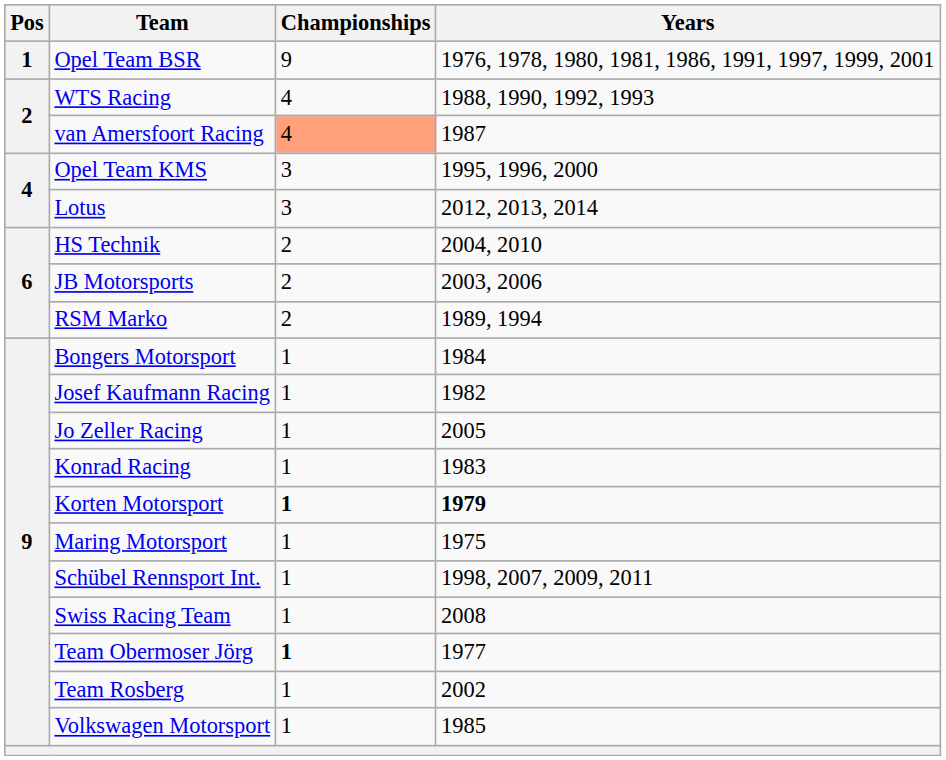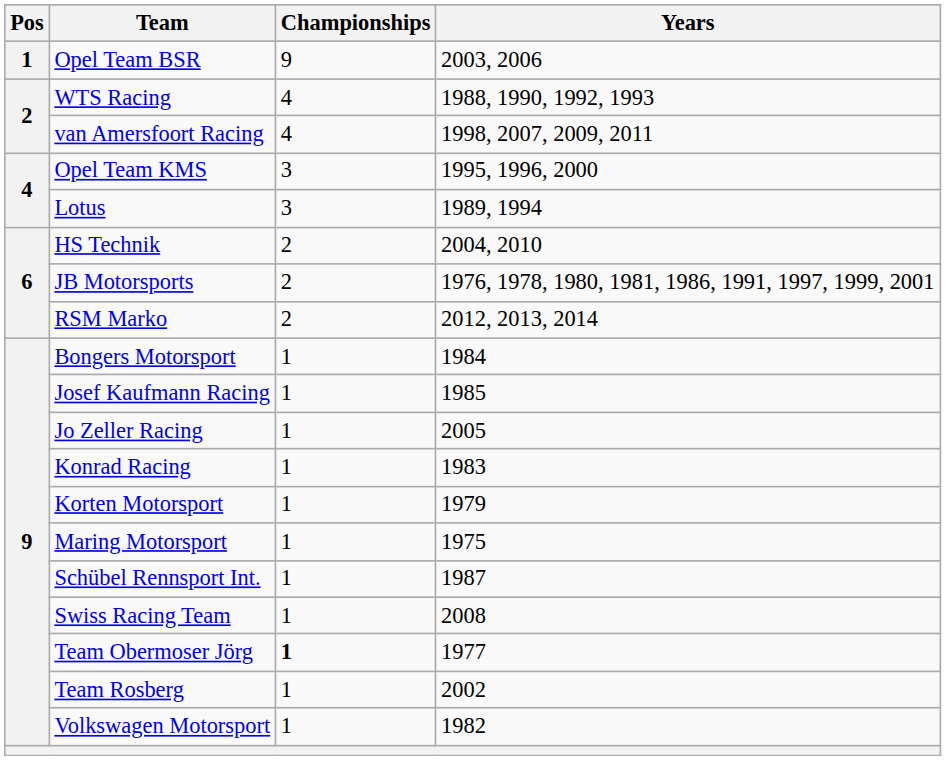Opel Team BSR | Years: 1976, 1978, 1980, 1981, 1986, 1991, 1997, 1999, 2001 -> 2003, 2006
van Amersfoort Racing | Championships: lightsalmon background -> no background
van Amersfoort Racing | Years: 1987 -> 1998, 2007, 2009, 2011
Lotus | Years: 2012, 2013, 2014 -> 1989, 1994
JB Motorsports | Years: 2003, 2006 -> 1976, 1978, 1980, 1981, 1986, 1991, 1997, 1999, 2001
RSM Marko | Years: 1989, 1994 -> 2012, 2013, 2014
Josef Kaufmann Racing | Years: 1982 -> 1985
Korten Motorsport | Championships: bold -> normal
Korten Motorsport | Years: bold -> normal
Schübel Rennsport Int. | Years: 1998, 2007, 2009, 2011 -> 1987
Volkswagen Motorsport | Years: 1985 -> 1982
